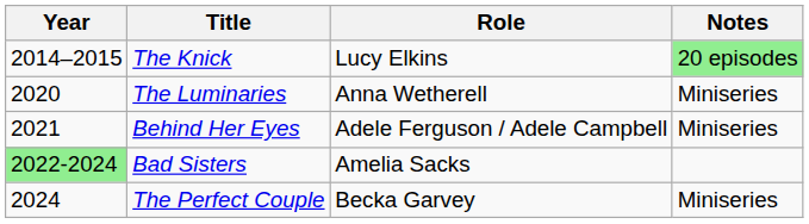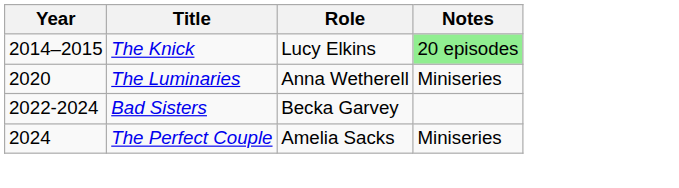- row: 2021 | Behind Her Eyes | Adele Ferguson / Adele Campbell | Miniseries
Bad Sisters | Year: lightgreen background -> no background
Bad Sisters | Role: Amelia Sacks -> Becka Garvey
The Perfect Couple | Role: Becka Garvey -> Amelia Sacks
